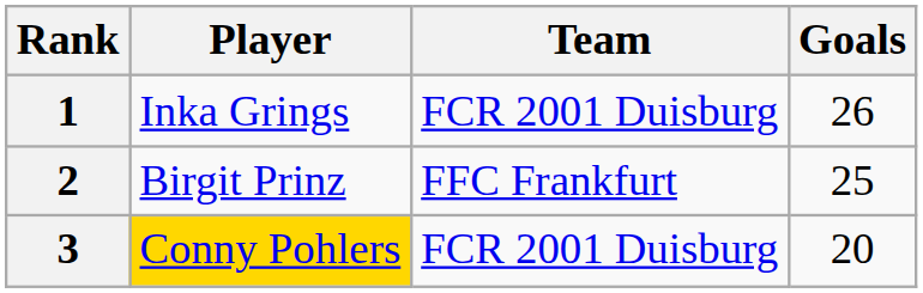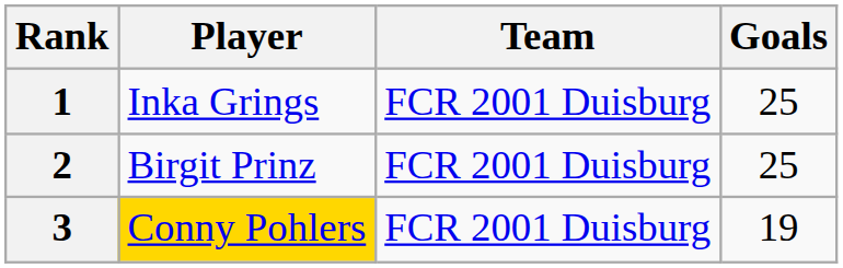1 | Goals: 26 -> 25
2 | Team: FFC Frankfurt -> FCR 2001 Duisburg
3 | Goals: 20 -> 19
